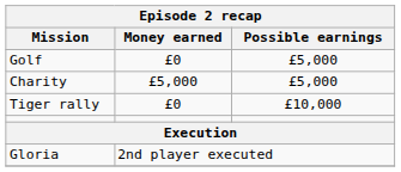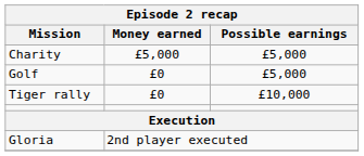rows swapped: Charity <-> Golf
